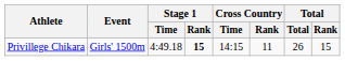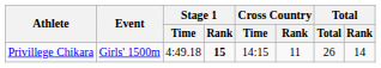Privillege Chikara | Total / Rank: 15 -> 14
